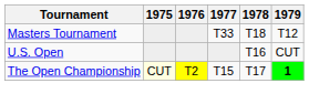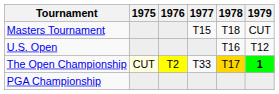Masters Tournament | 1977: T33 -> T15
Masters Tournament | 1979: T12 -> CUT
U.S. Open | 1979: CUT -> T12
The Open Championship | 1977: T15 -> T33
The Open Championship | 1978: no background -> gold background
+ row: PGA Championship
